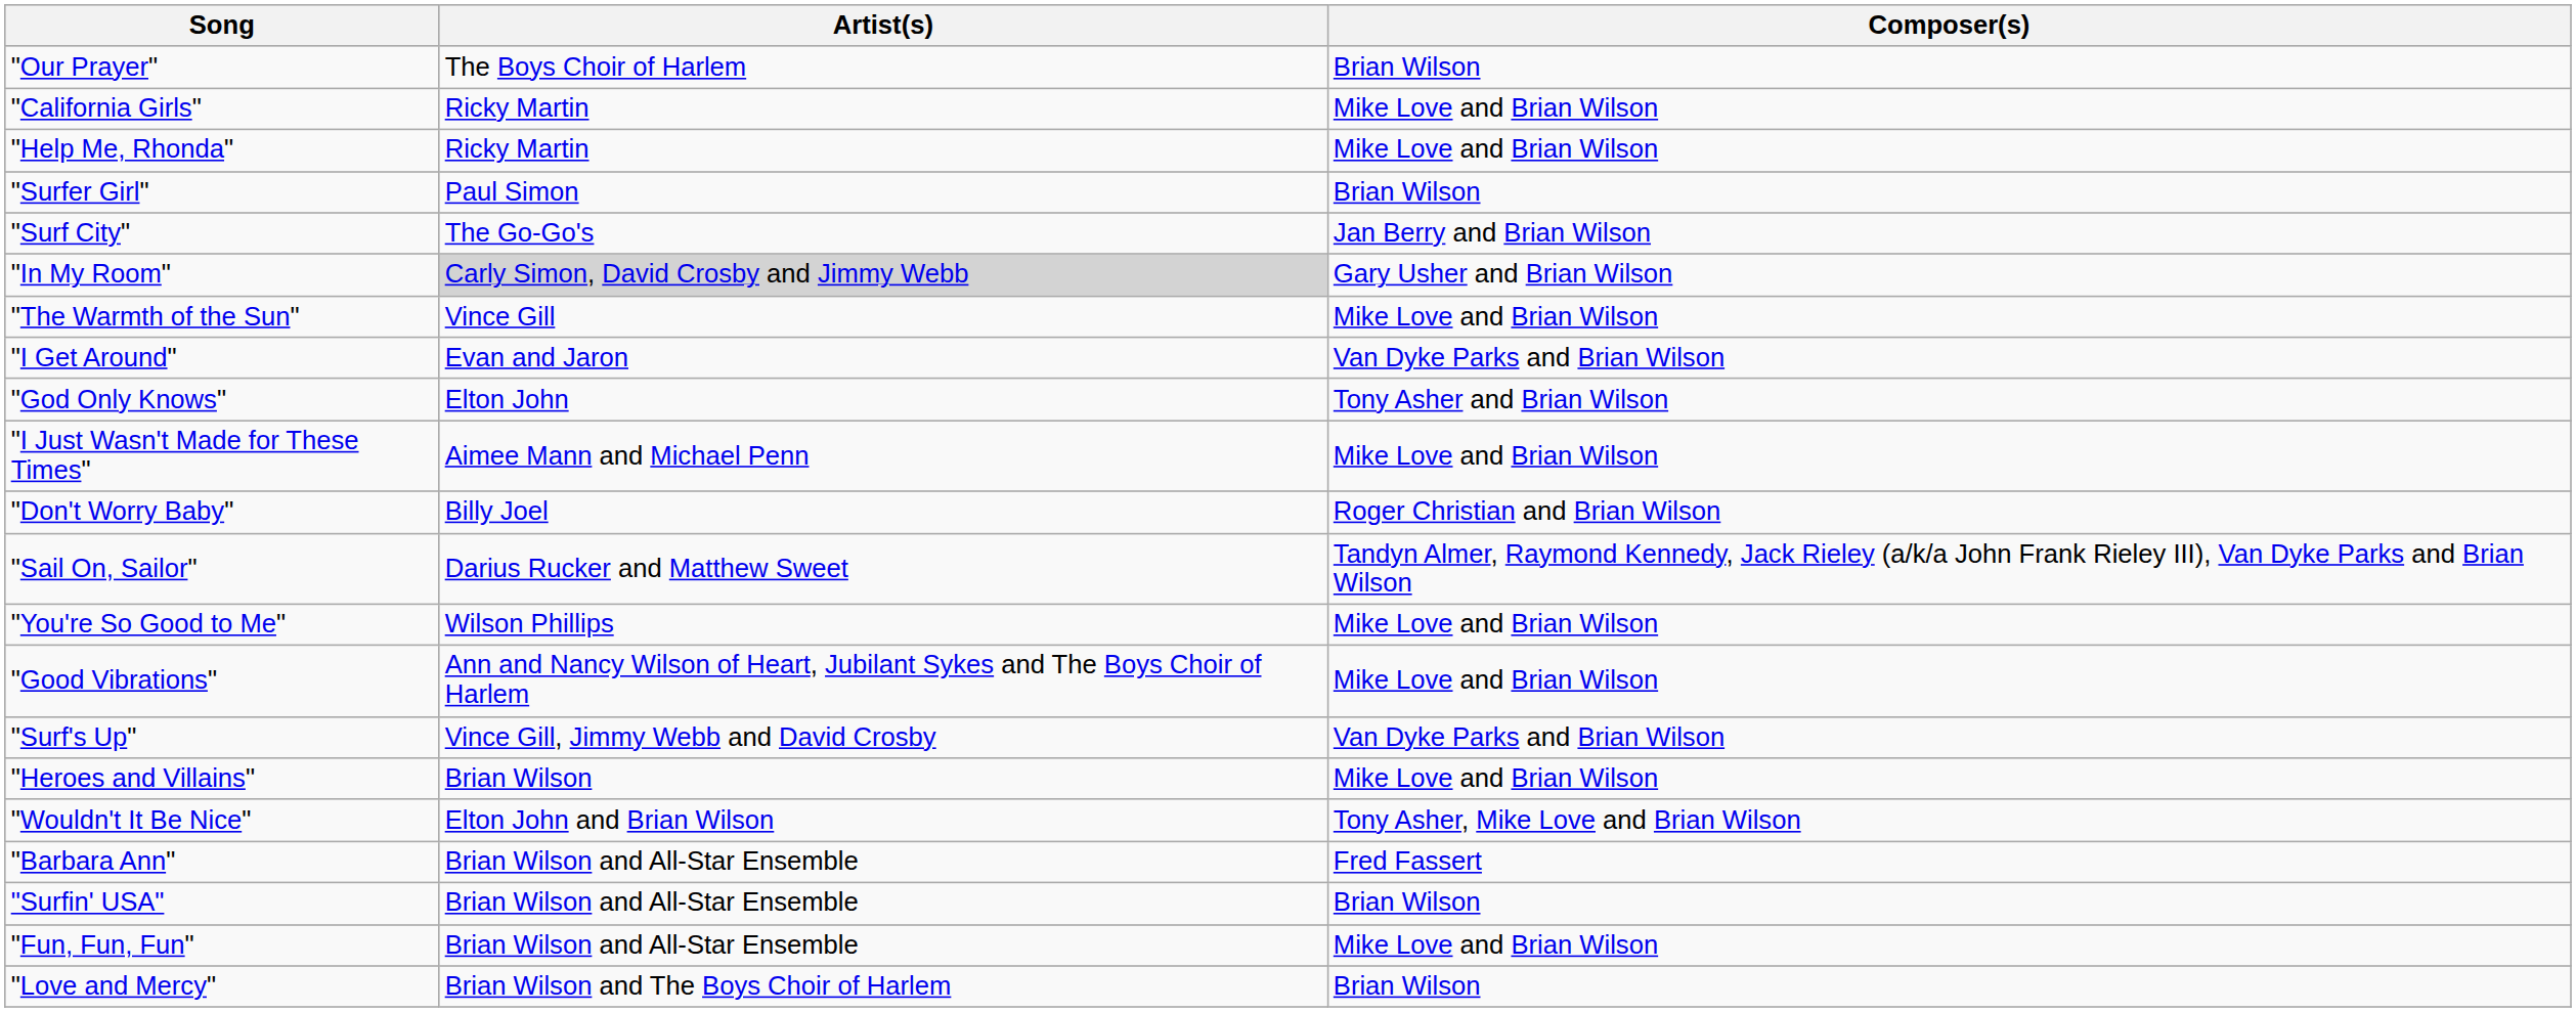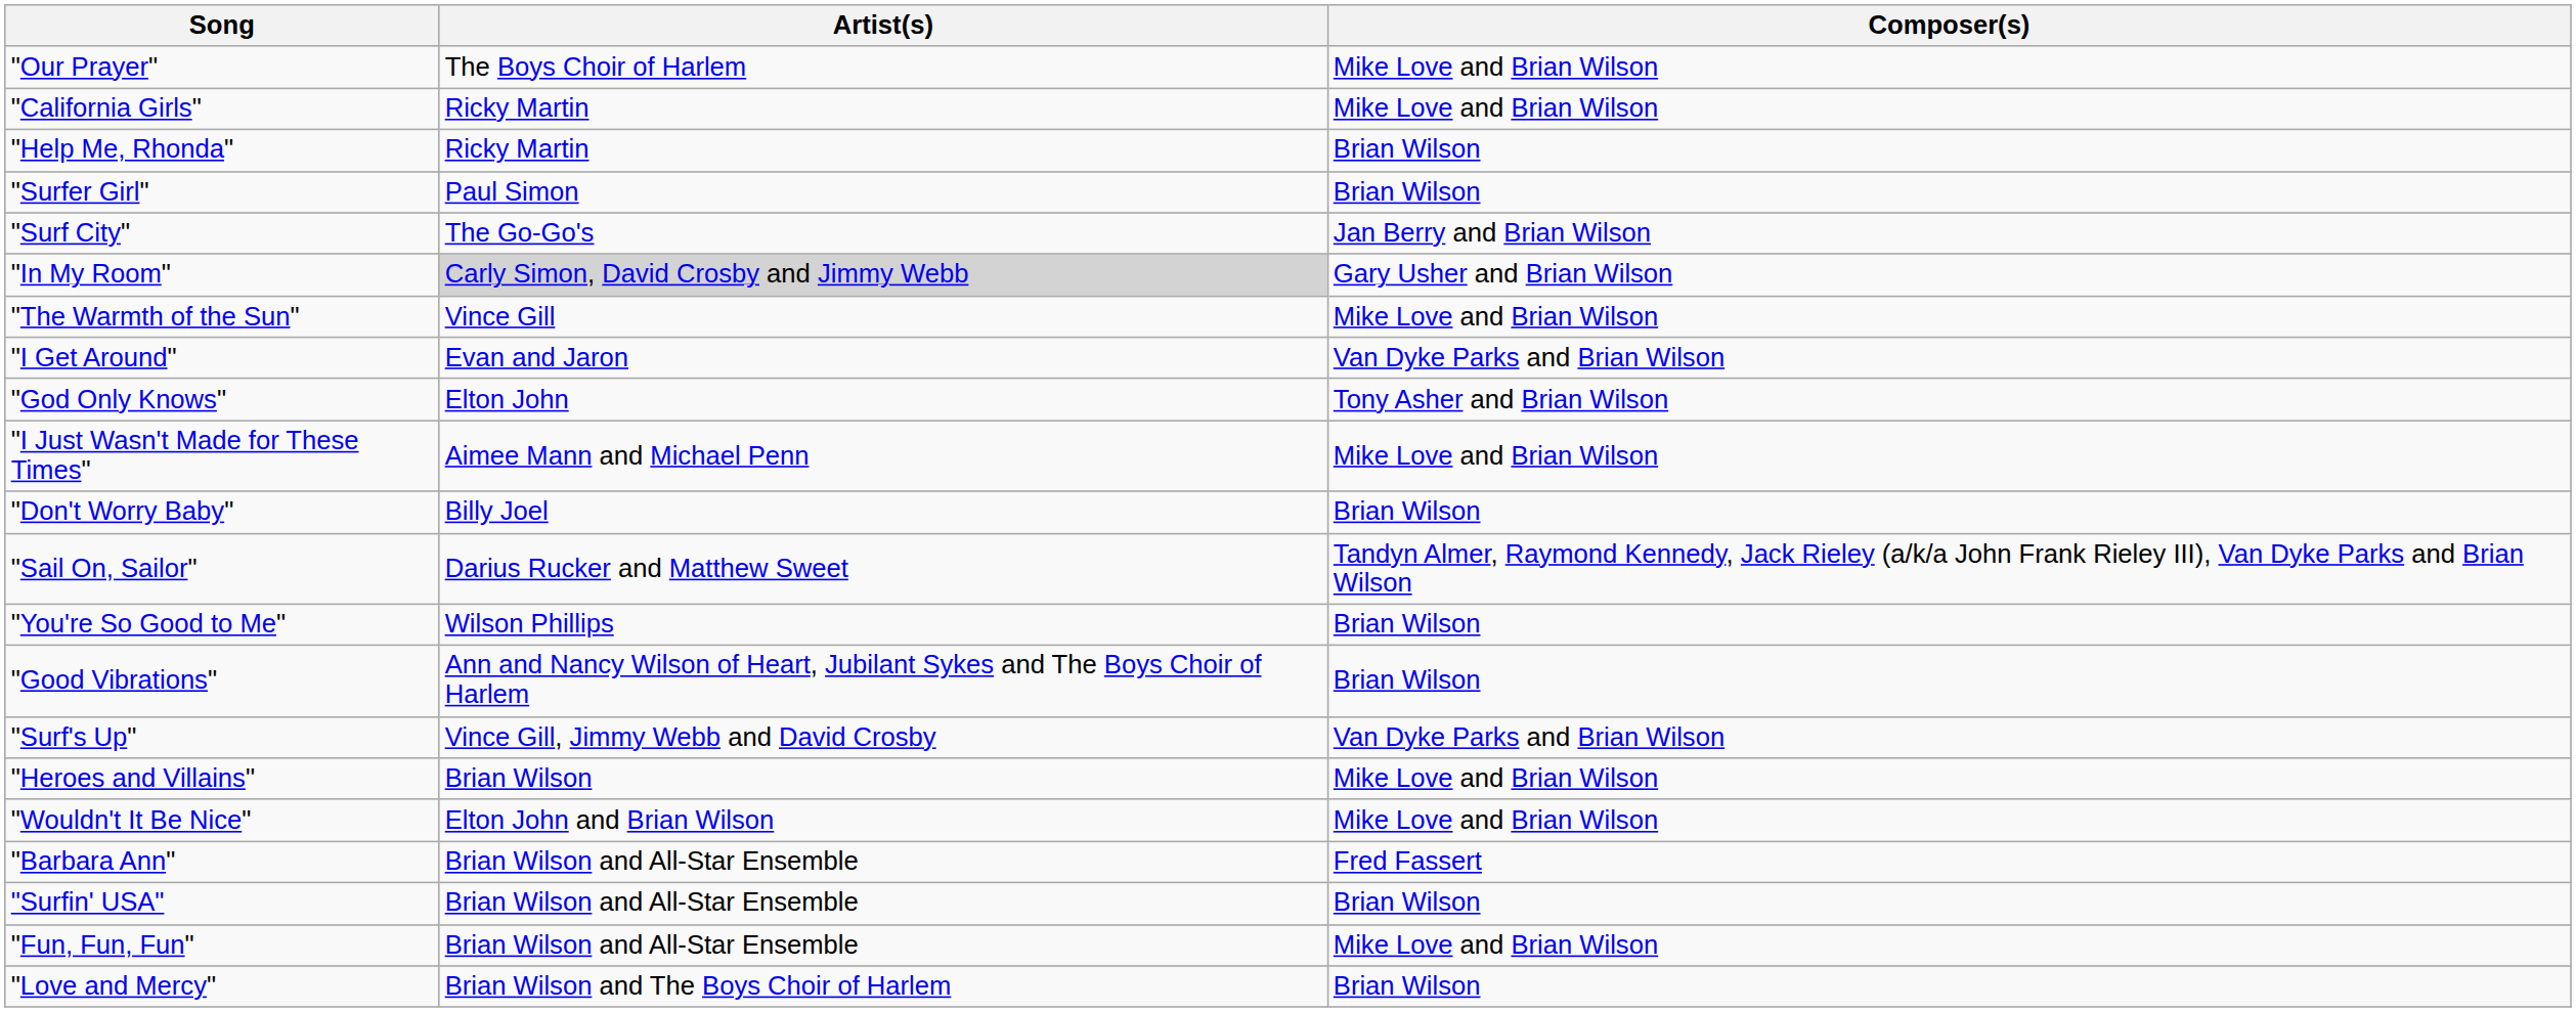"Our Prayer" | Composer(s): Brian Wilson -> Mike Love and Brian Wilson
"Help Me, Rhonda" | Composer(s): Mike Love and Brian Wilson -> Brian Wilson
"Don't Worry Baby" | Composer(s): Roger Christian and Brian Wilson -> Brian Wilson
"You're So Good to Me" | Composer(s): Mike Love and Brian Wilson -> Brian Wilson
"Good Vibrations" | Composer(s): Mike Love and Brian Wilson -> Brian Wilson
"Wouldn't It Be Nice" | Composer(s): Tony Asher, Mike Love and Brian Wilson -> Mike Love and Brian Wilson
